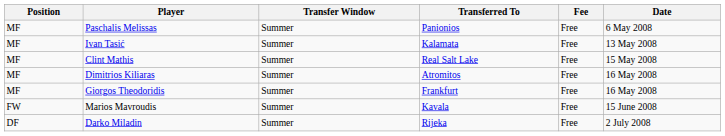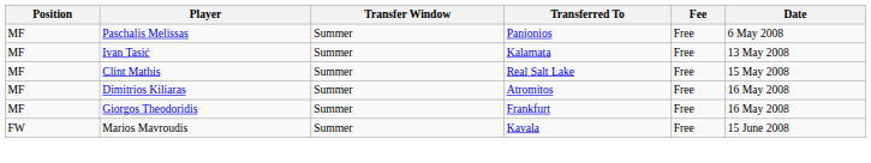- row: DF | Darko Miladin | Summer | Rijeka | Free | 2 July 2008
